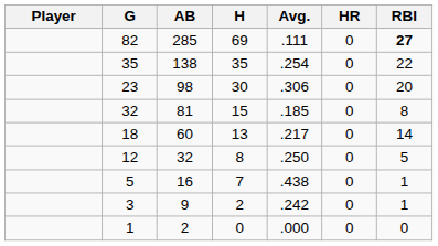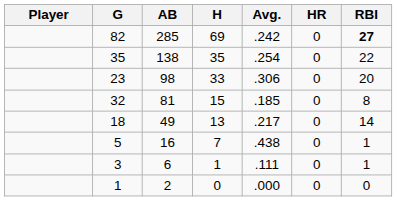82 | Avg.: .111 -> .242
23 | H: 30 -> 33
18 | AB: 60 -> 49
- row: 12 | 32 | 8 | .250 | 0 | 5
3 | AB: 9 -> 6
3 | H: 2 -> 1
3 | Avg.: .242 -> .111
